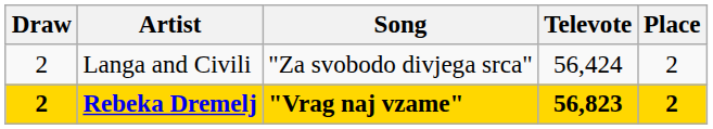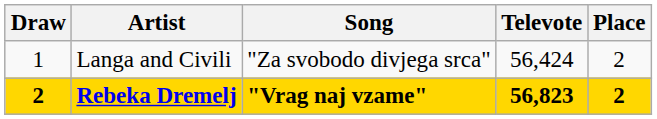Langa and Civili | Draw: 2 -> 1
